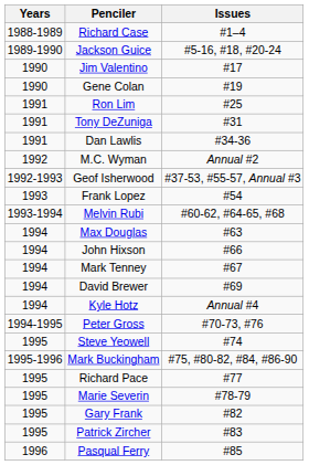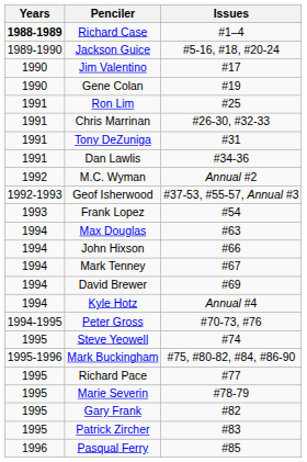Richard Case | Years: normal -> bold
+ row: 1991 | Chris Marrinan | #26-30, #32-33
- row: 1993-1994 | Melvin Rubi | #60-62, #64-65, #68
